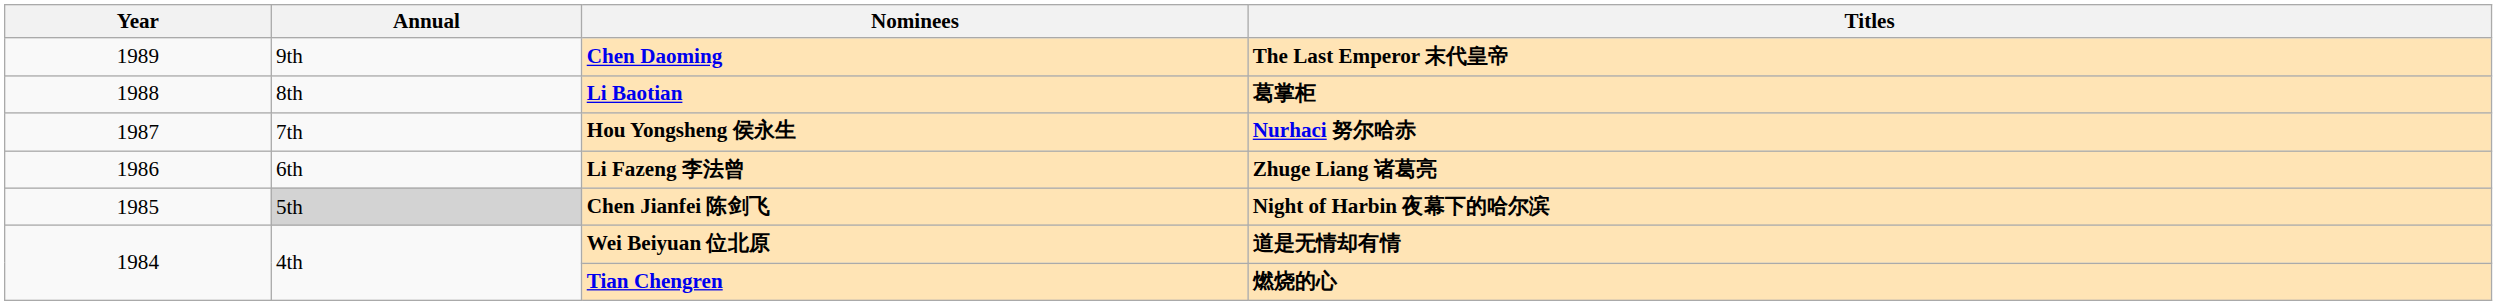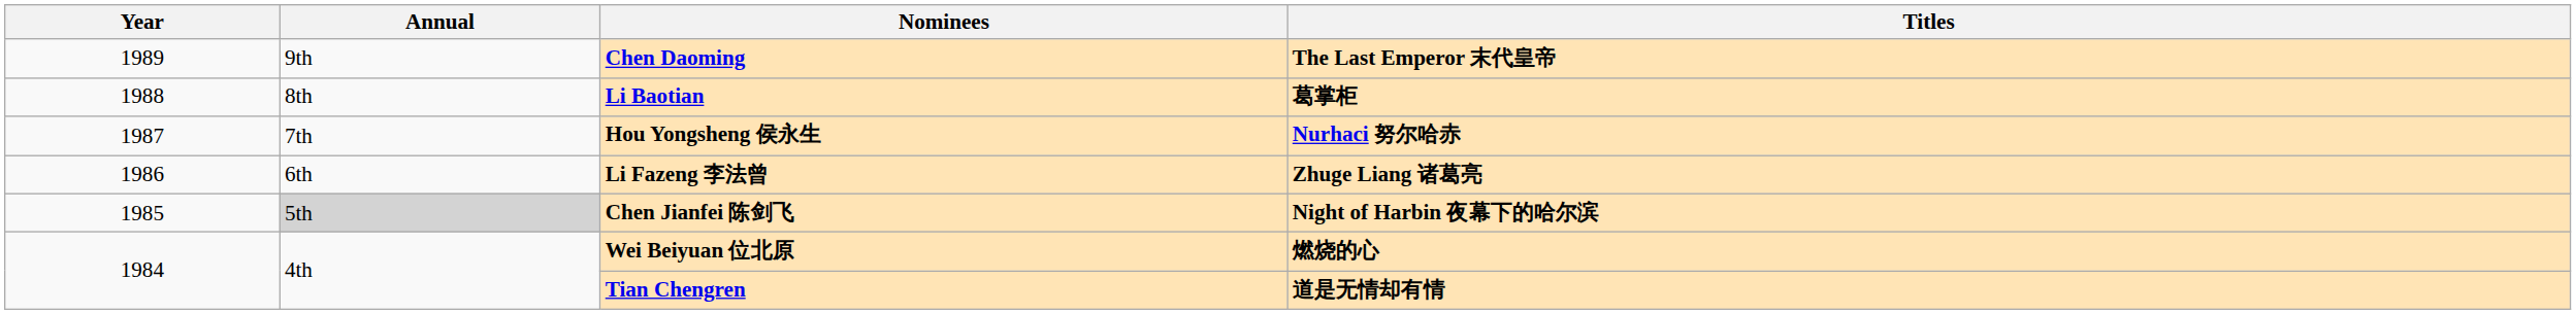Wei Beiyuan 位北原 | Titles: 道是无情却有情 -> 燃烧的心
Tian Chengren | Titles: 燃烧的心 -> 道是无情却有情
